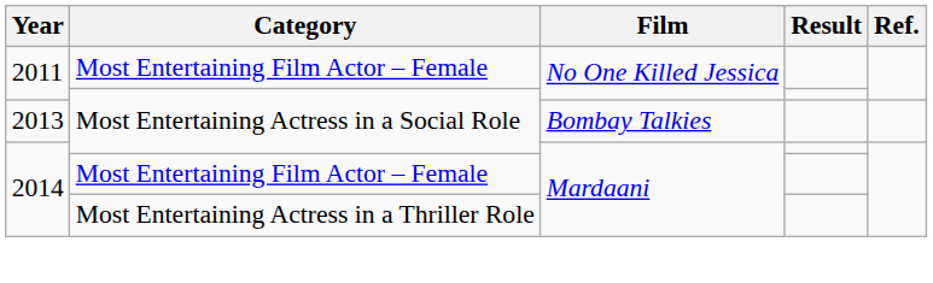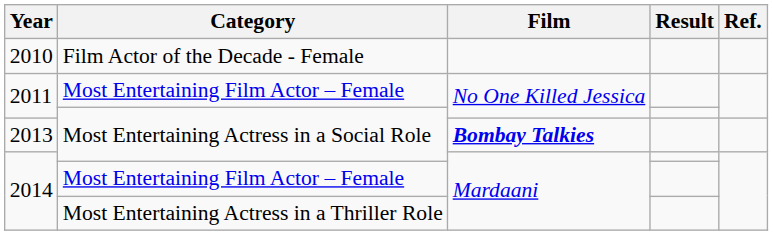+ row: 2010 | Film Actor of the Decade - Female
2013 | Film: normal -> bold
